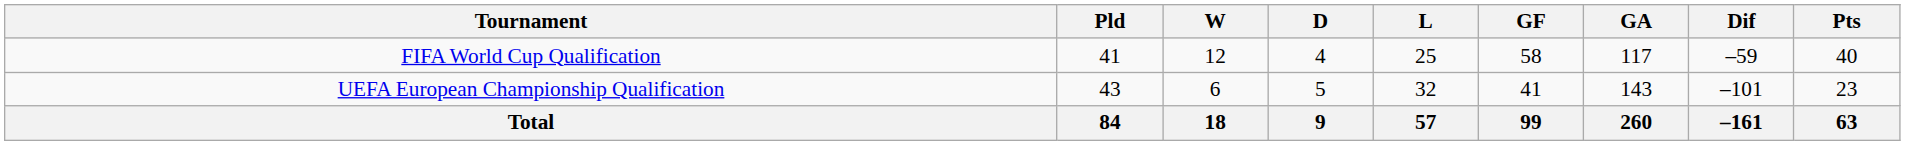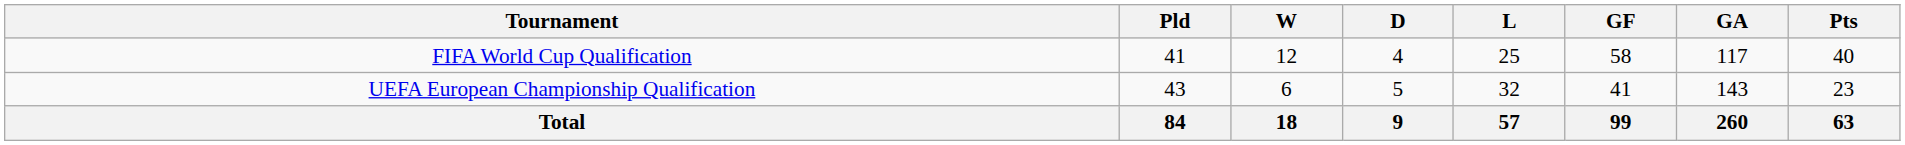- column: Dif | –59 | –101 | –161
